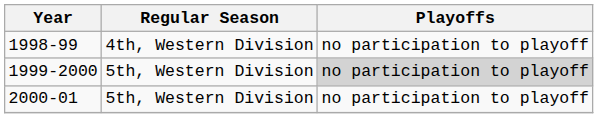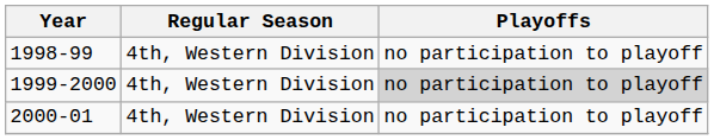1999-2000 | Regular Season: 5th, Western Division -> 4th, Western Division
2000-01 | Regular Season: 5th, Western Division -> 4th, Western Division
